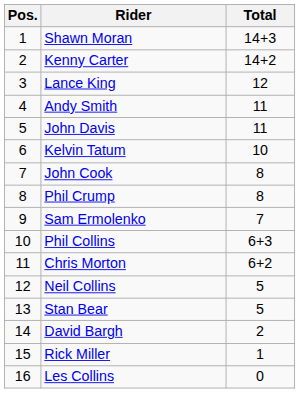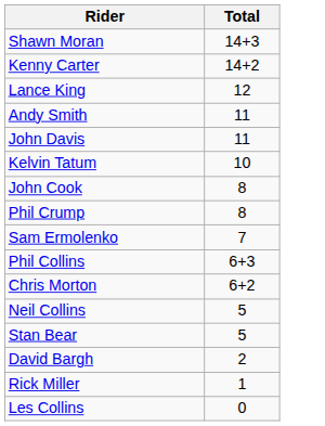- column: Pos. | 1 | 2 | 3 | 4 | 5 | 6 | 7 | 8 | 9 | 10 | 11 | 12 | 13 | 14 | 15 | 16
